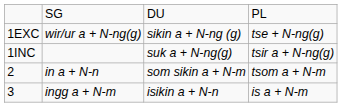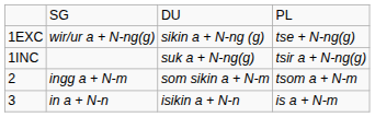2 | column 2: in a + N-n -> ingg a + N-m
3 | column 2: ingg a + N-m -> in a + N-n
